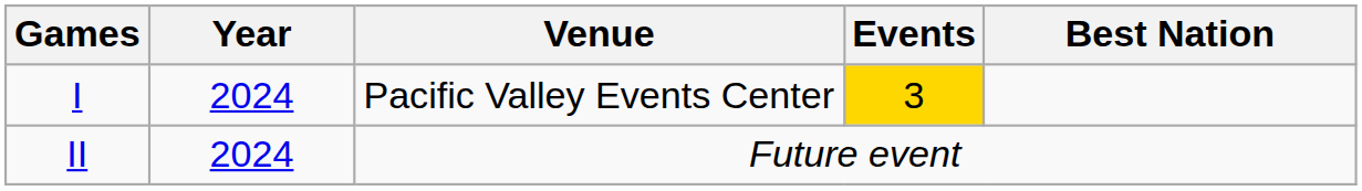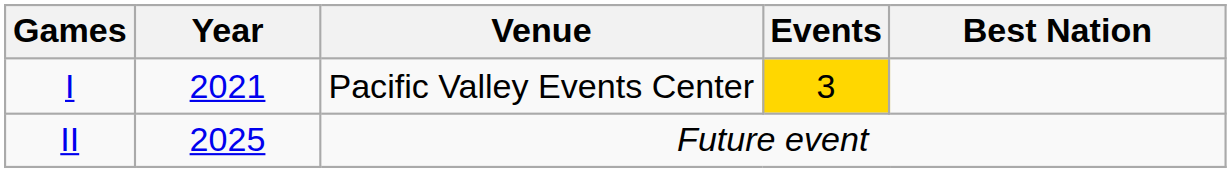I | Year: 2024 -> 2021
II | Year: 2024 -> 2025
